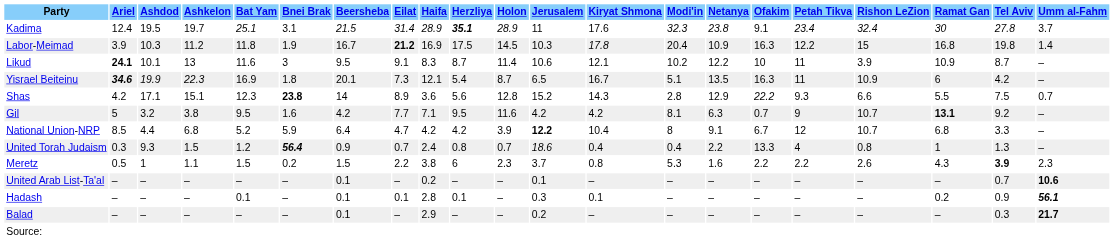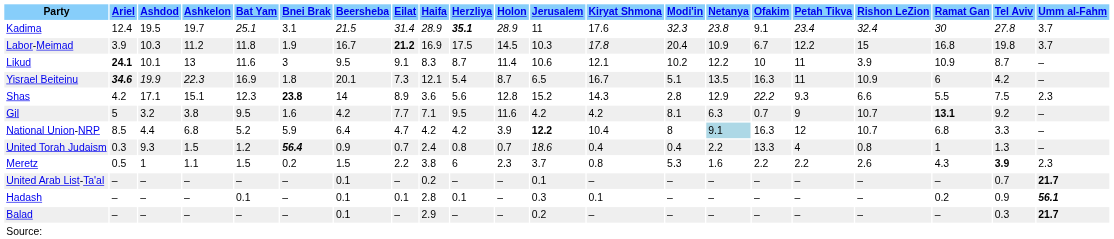Labor-Meimad | Ofakim: 16.3 -> 6.7
Labor-Meimad | Umm al-Fahm: 1.4 -> 3.7
Shas | Umm al-Fahm: 0.7 -> 2.3
National Union-NRP | Netanya: no background -> lightblue background
National Union-NRP | Ofakim: 6.7 -> 16.3
United Arab List-Ta'al | Umm al-Fahm: 10.6 -> 21.7
